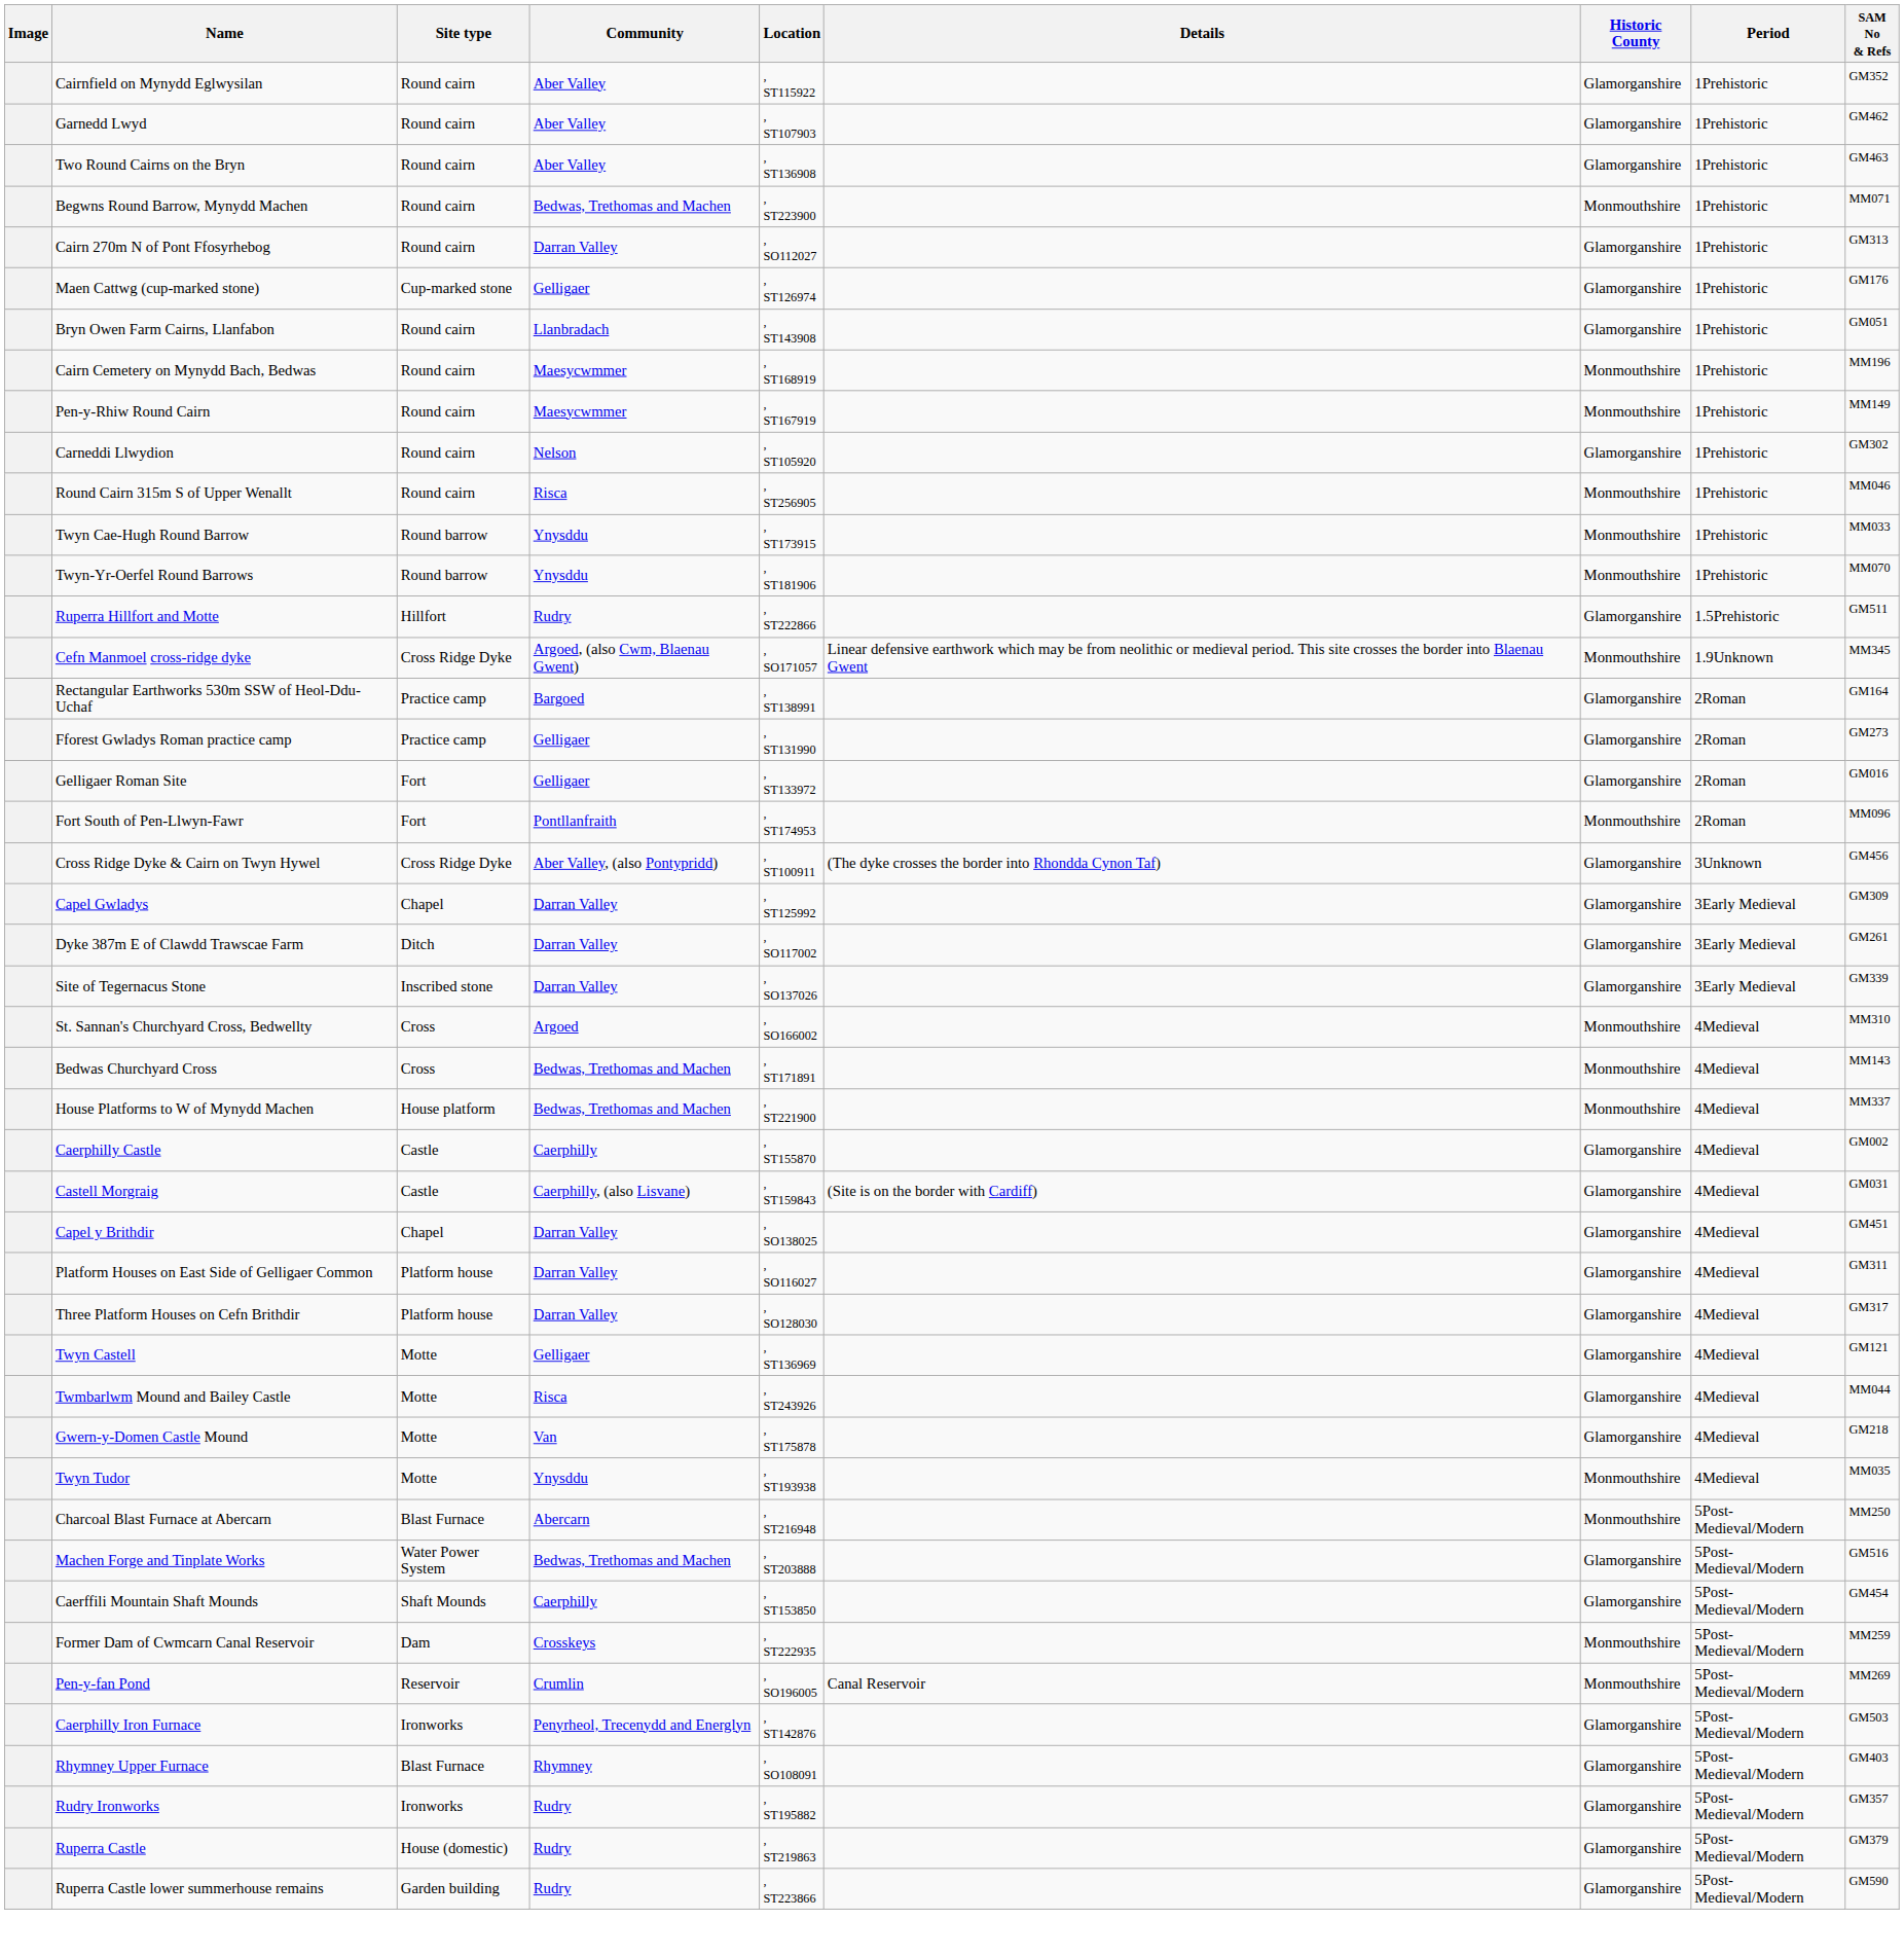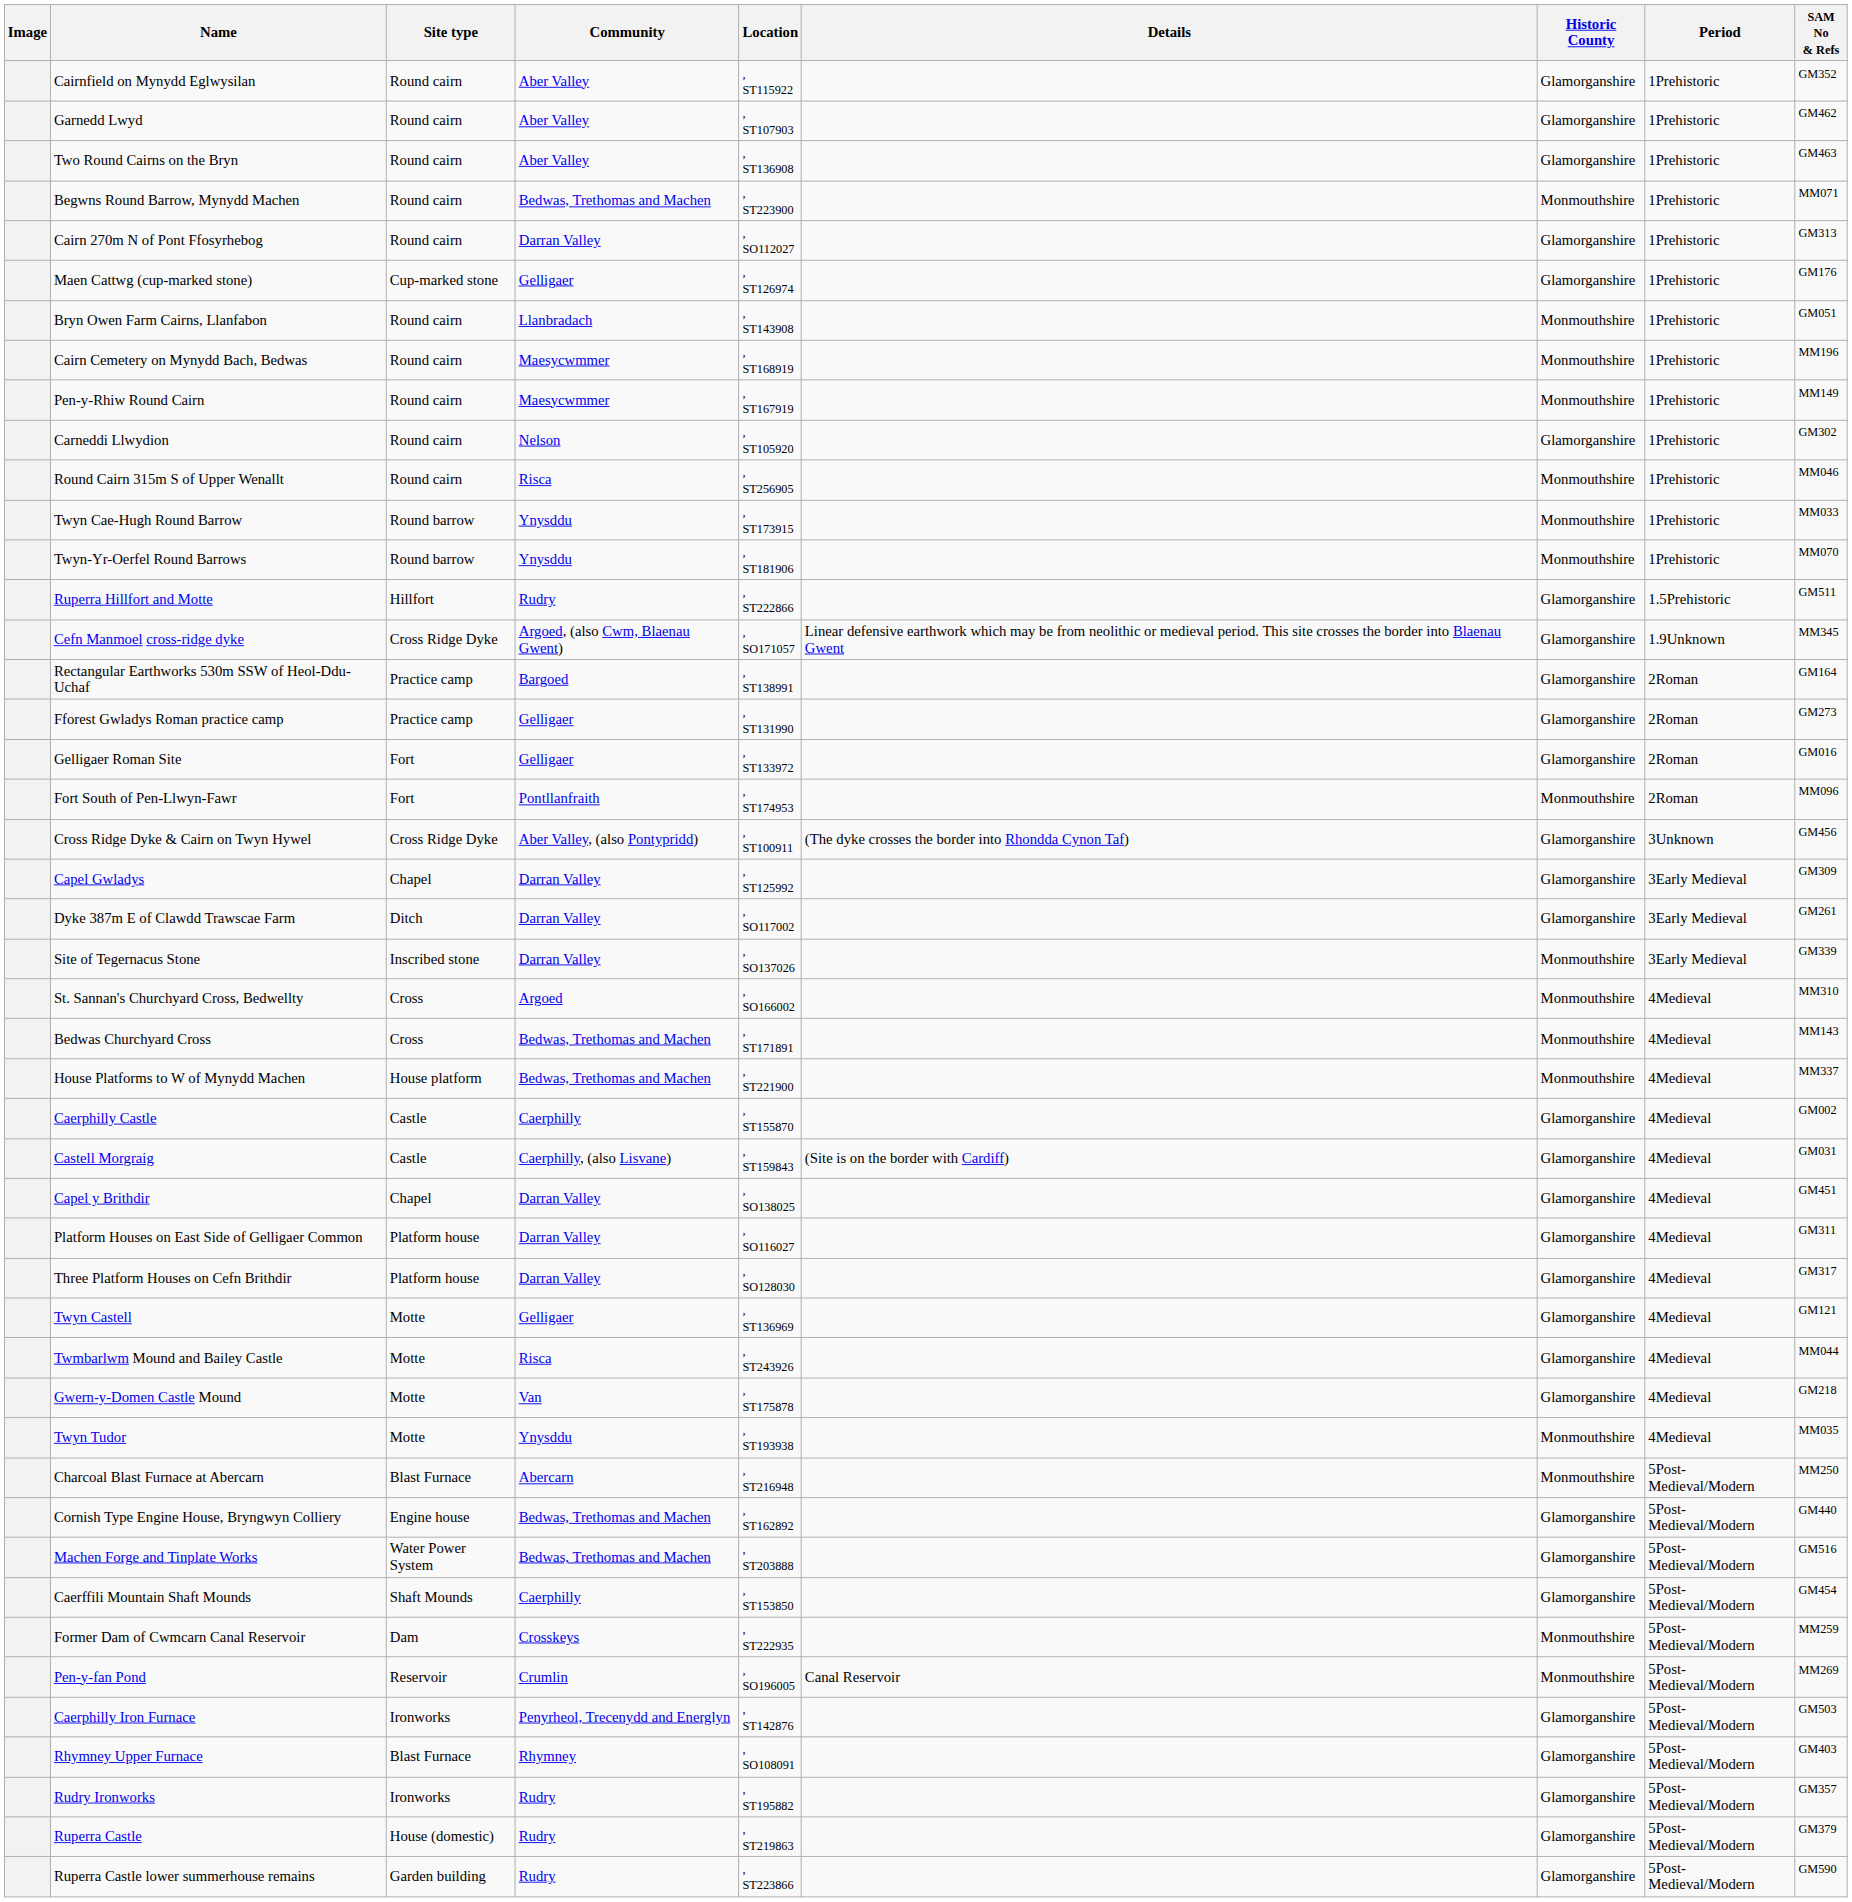Bryn Owen Farm Cairns, Llanfabon | Historic County: Glamorganshire -> Monmouthshire
Cefn Manmoel cross-ridge dyke | Historic County: Monmouthshire -> Glamorganshire
Site of Tegernacus Stone | Historic County: Glamorganshire -> Monmouthshire
+ row: Cornish Type Engine House, Bryngwyn Colliery | Engine house | Bedwas, Trethomas and Machen | , ST162892 | Glamorganshire | 5Post-Medieval/Modern | GM440
